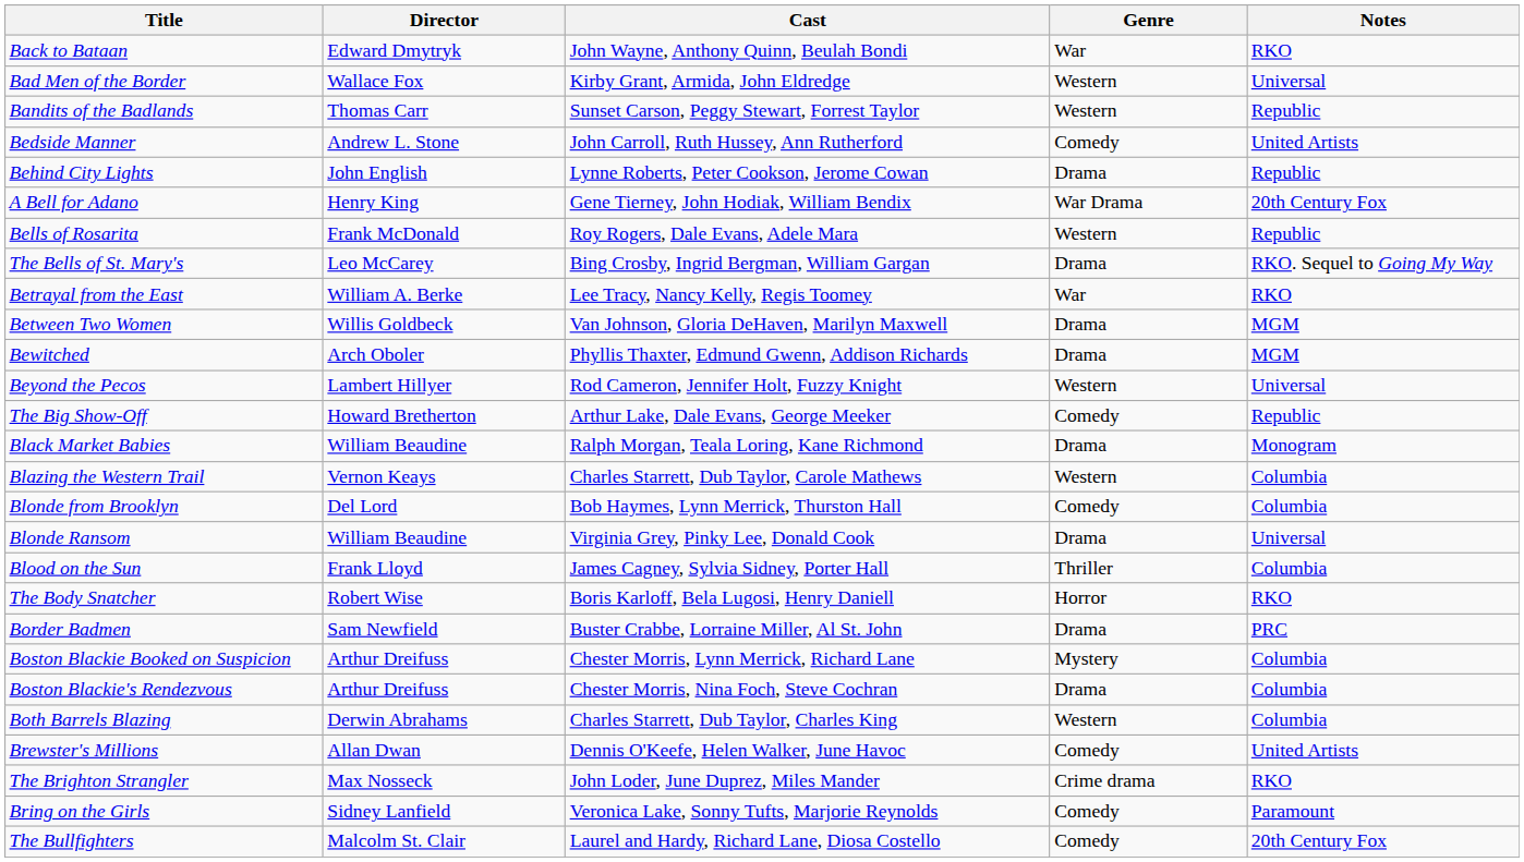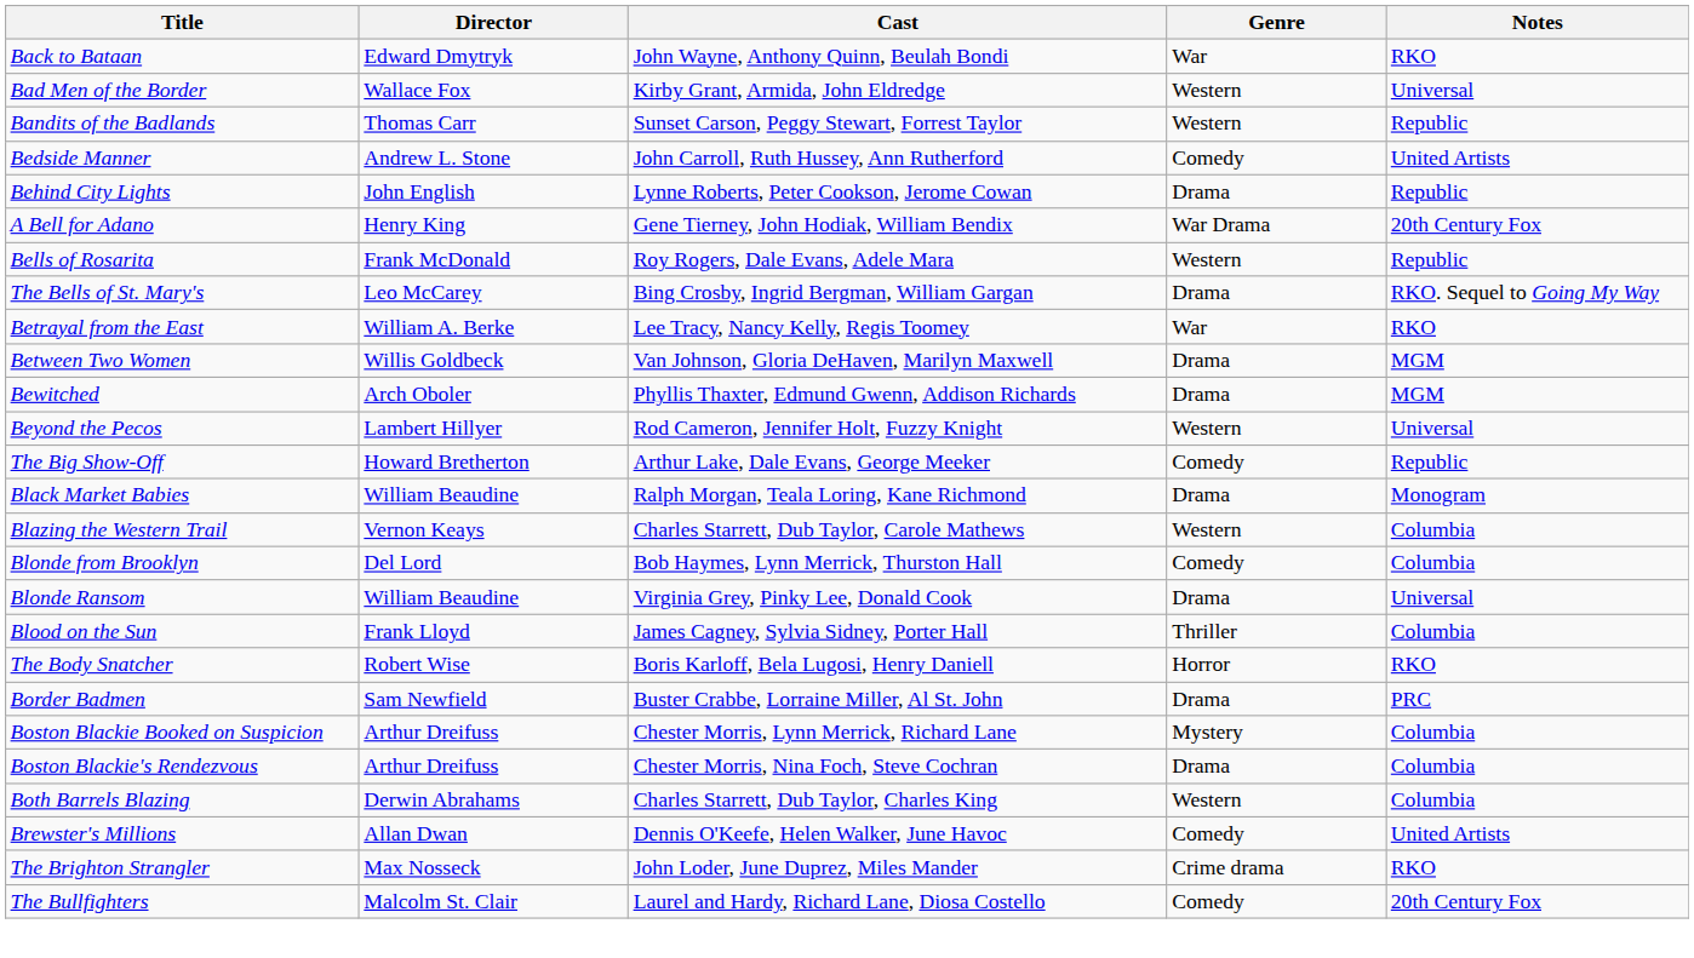- row: Bring on the Girls | Sidney Lanfield | Veronica Lake, Sonny Tufts, Marjorie Reynolds | Comedy | Paramount
